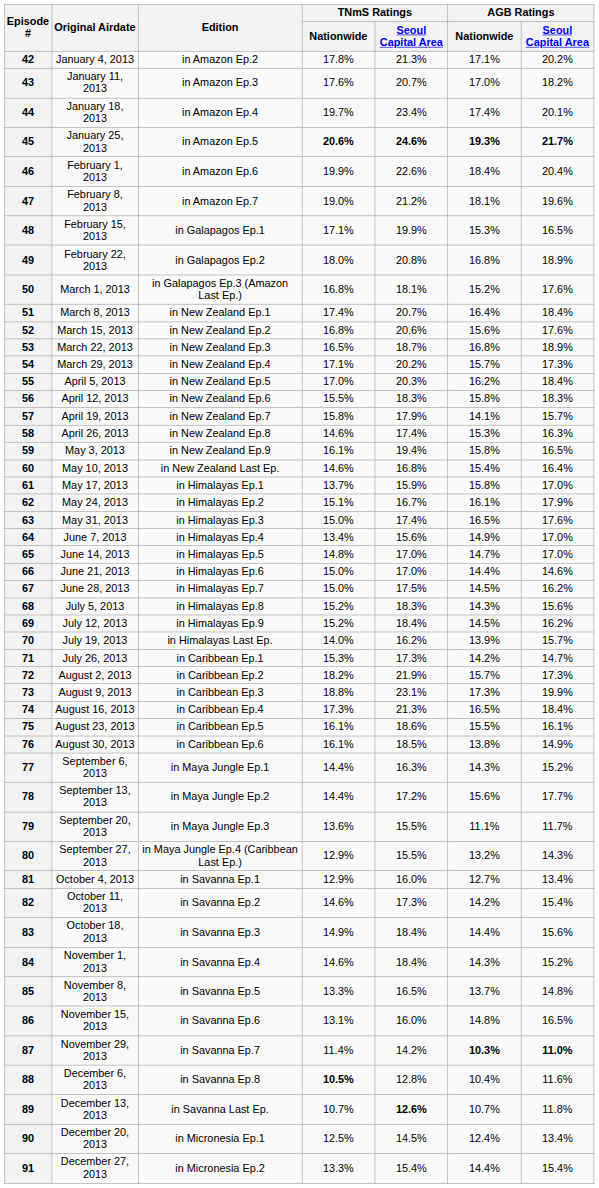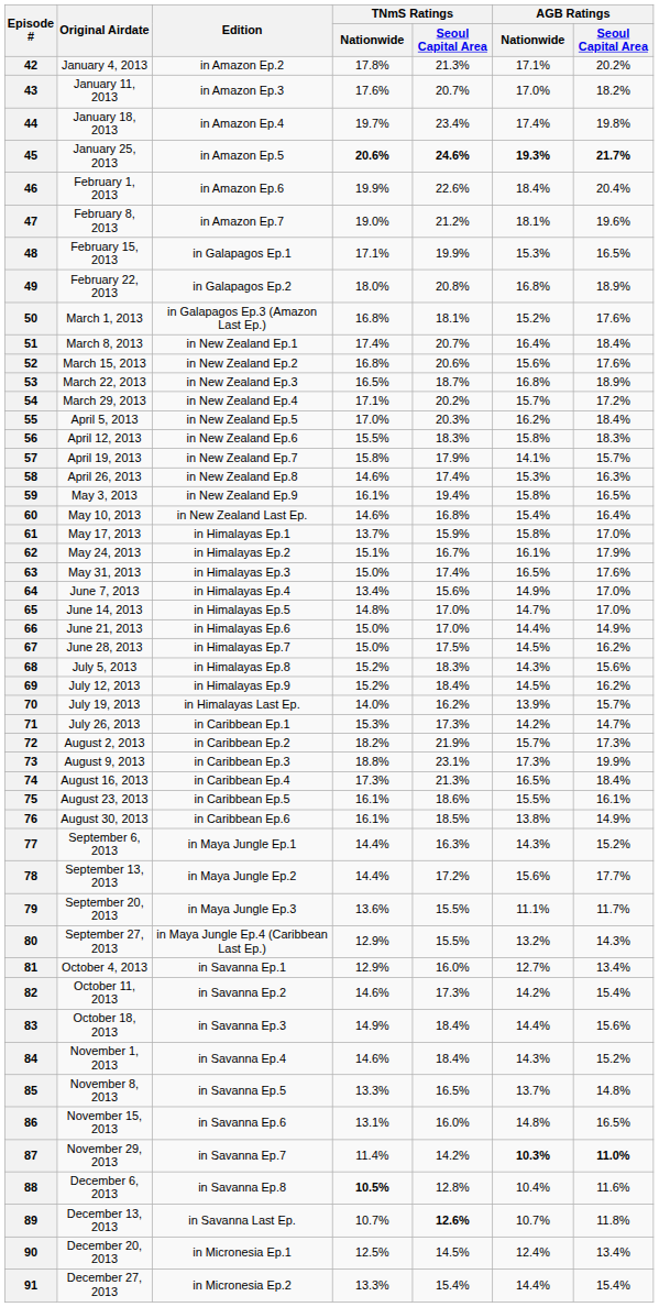44 | AGB Ratings / Seoul Capital Area: 20.1% -> 19.8%
54 | AGB Ratings / Seoul Capital Area: 17.3% -> 17.2%
66 | AGB Ratings / Seoul Capital Area: 14.6% -> 14.9%
